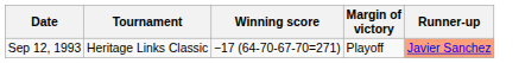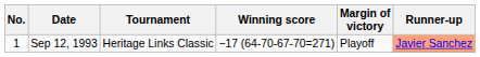+ column: No. | 1
